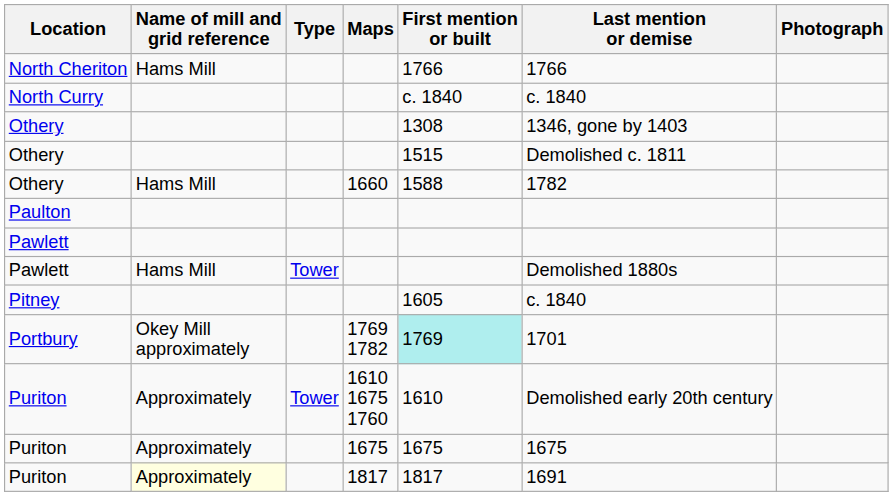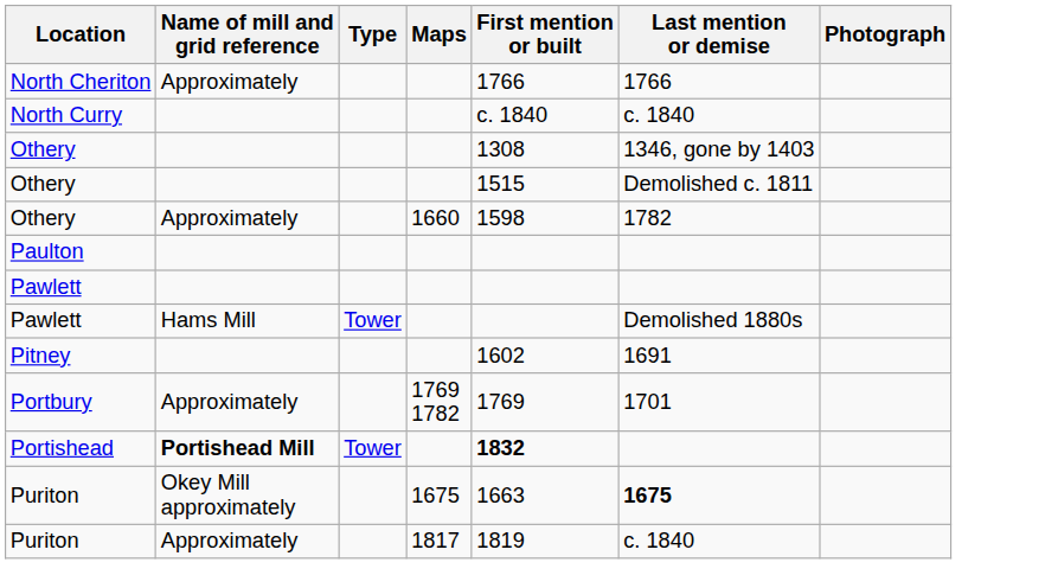North Cheriton | Name of mill and grid reference: Hams Mill -> Approximately
Othery / 1660 | Name of mill and grid reference: Hams Mill -> Approximately
Othery / 1660 | First mention or built: 1588 -> 1598
Pitney | First mention or built: 1605 -> 1602
Pitney | Last mention or demise: c. 1840 -> 1691
Portbury | Name of mill and grid reference: Okey Mill approximately -> Approximately
Portbury | First mention or built: paleturquoise background -> no background
+ row: Portishead | Portishead Mill | Tower | 1832
- row: Puriton | Approximately | Tower | 1610 1675 1760 | 1610 | Demolished early 20th century
Puriton / 1675 | Name of mill and grid reference: Approximately -> Okey Mill approximately
Puriton / 1675 | First mention or built: 1675 -> 1663
Puriton / 1675 | Last mention or demise: normal -> bold
Puriton / 1817 | Name of mill and grid reference: lightyellow background -> no background
Puriton / 1817 | First mention or built: 1817 -> 1819
Puriton / 1817 | Last mention or demise: 1691 -> c. 1840
